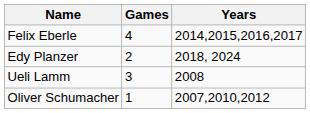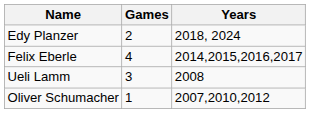rows swapped: Edy Planzer <-> Felix Eberle
